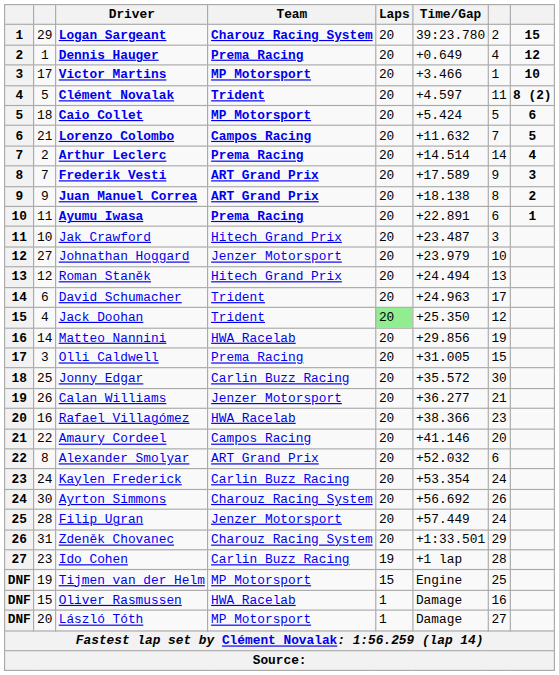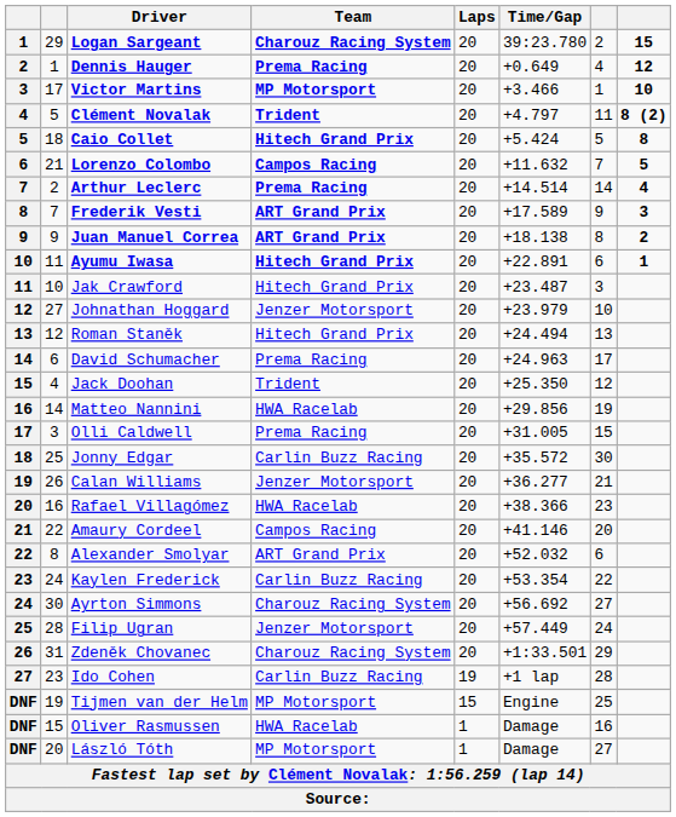Clément Novalak | Time/Gap: +4.597 -> +4.797
Caio Collet | Team: MP Motorsport -> Hitech Grand Prix
Caio Collet | column 8: 6 -> 8
Ayumu Iwasa | Team: Prema Racing -> Hitech Grand Prix
David Schumacher | Team: Trident -> Prema Racing
Jack Doohan | Laps: lightgreen background -> no background
Kaylen Frederick | column 7: 24 -> 22
Ayrton Simmons | column 7: 26 -> 27
